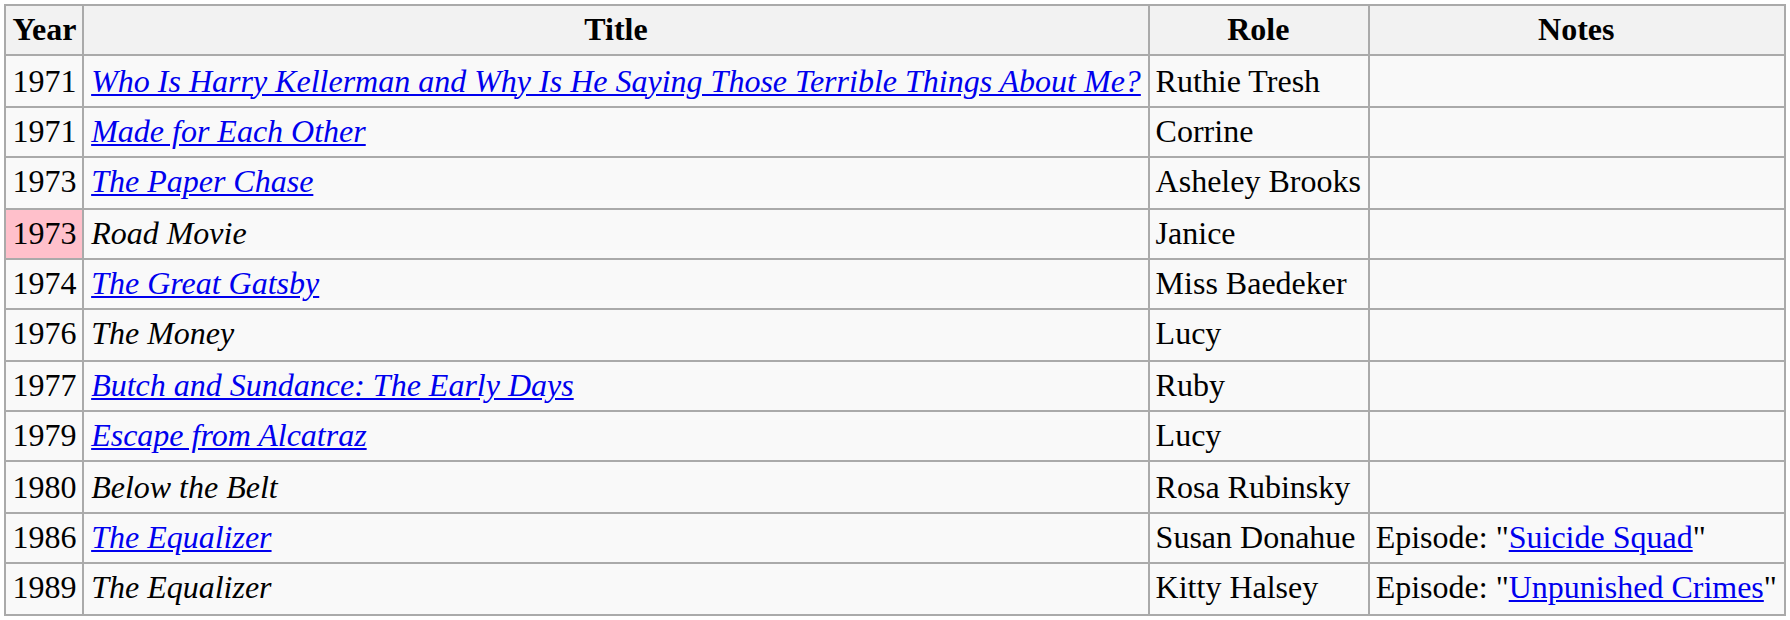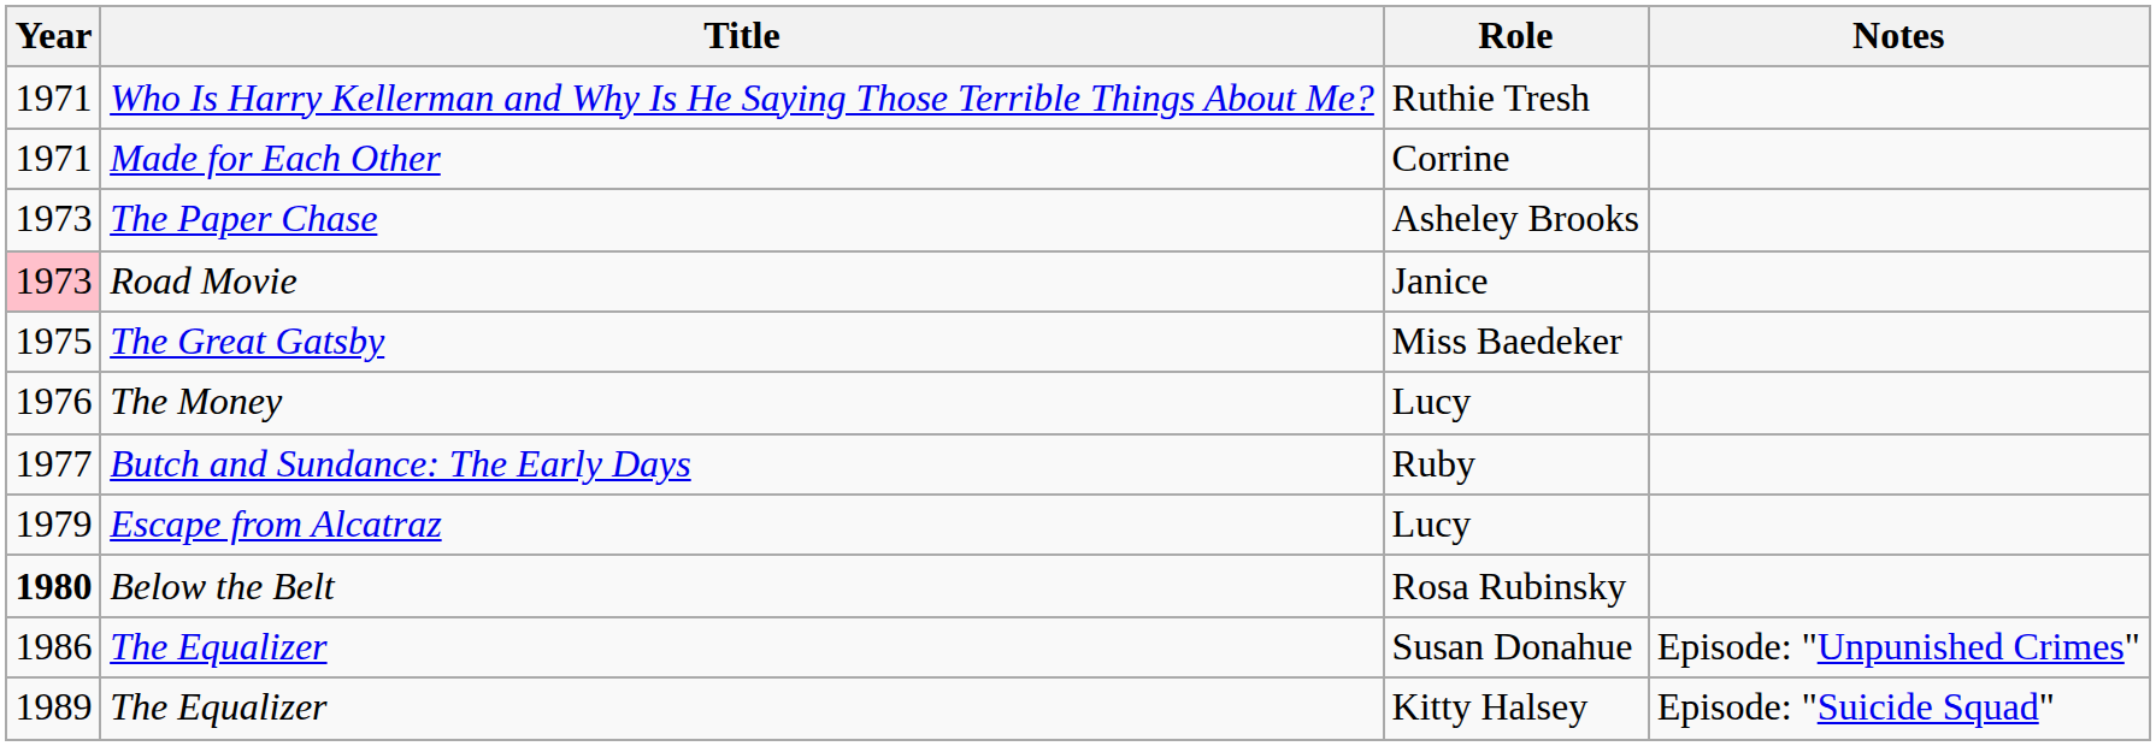The Great Gatsby | Year: 1974 -> 1975
Below the Belt | Year: normal -> bold
The Equalizer / Susan Donahue | Notes: Episode: "Suicide Squad" -> Episode: "Unpunished Crimes"
The Equalizer / Kitty Halsey | Notes: Episode: "Unpunished Crimes" -> Episode: "Suicide Squad"
